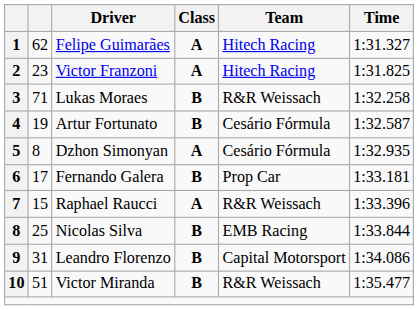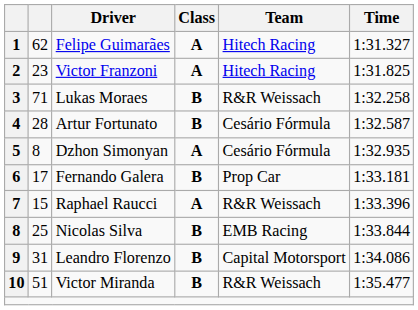Artur Fortunato | column 2: 19 -> 28
